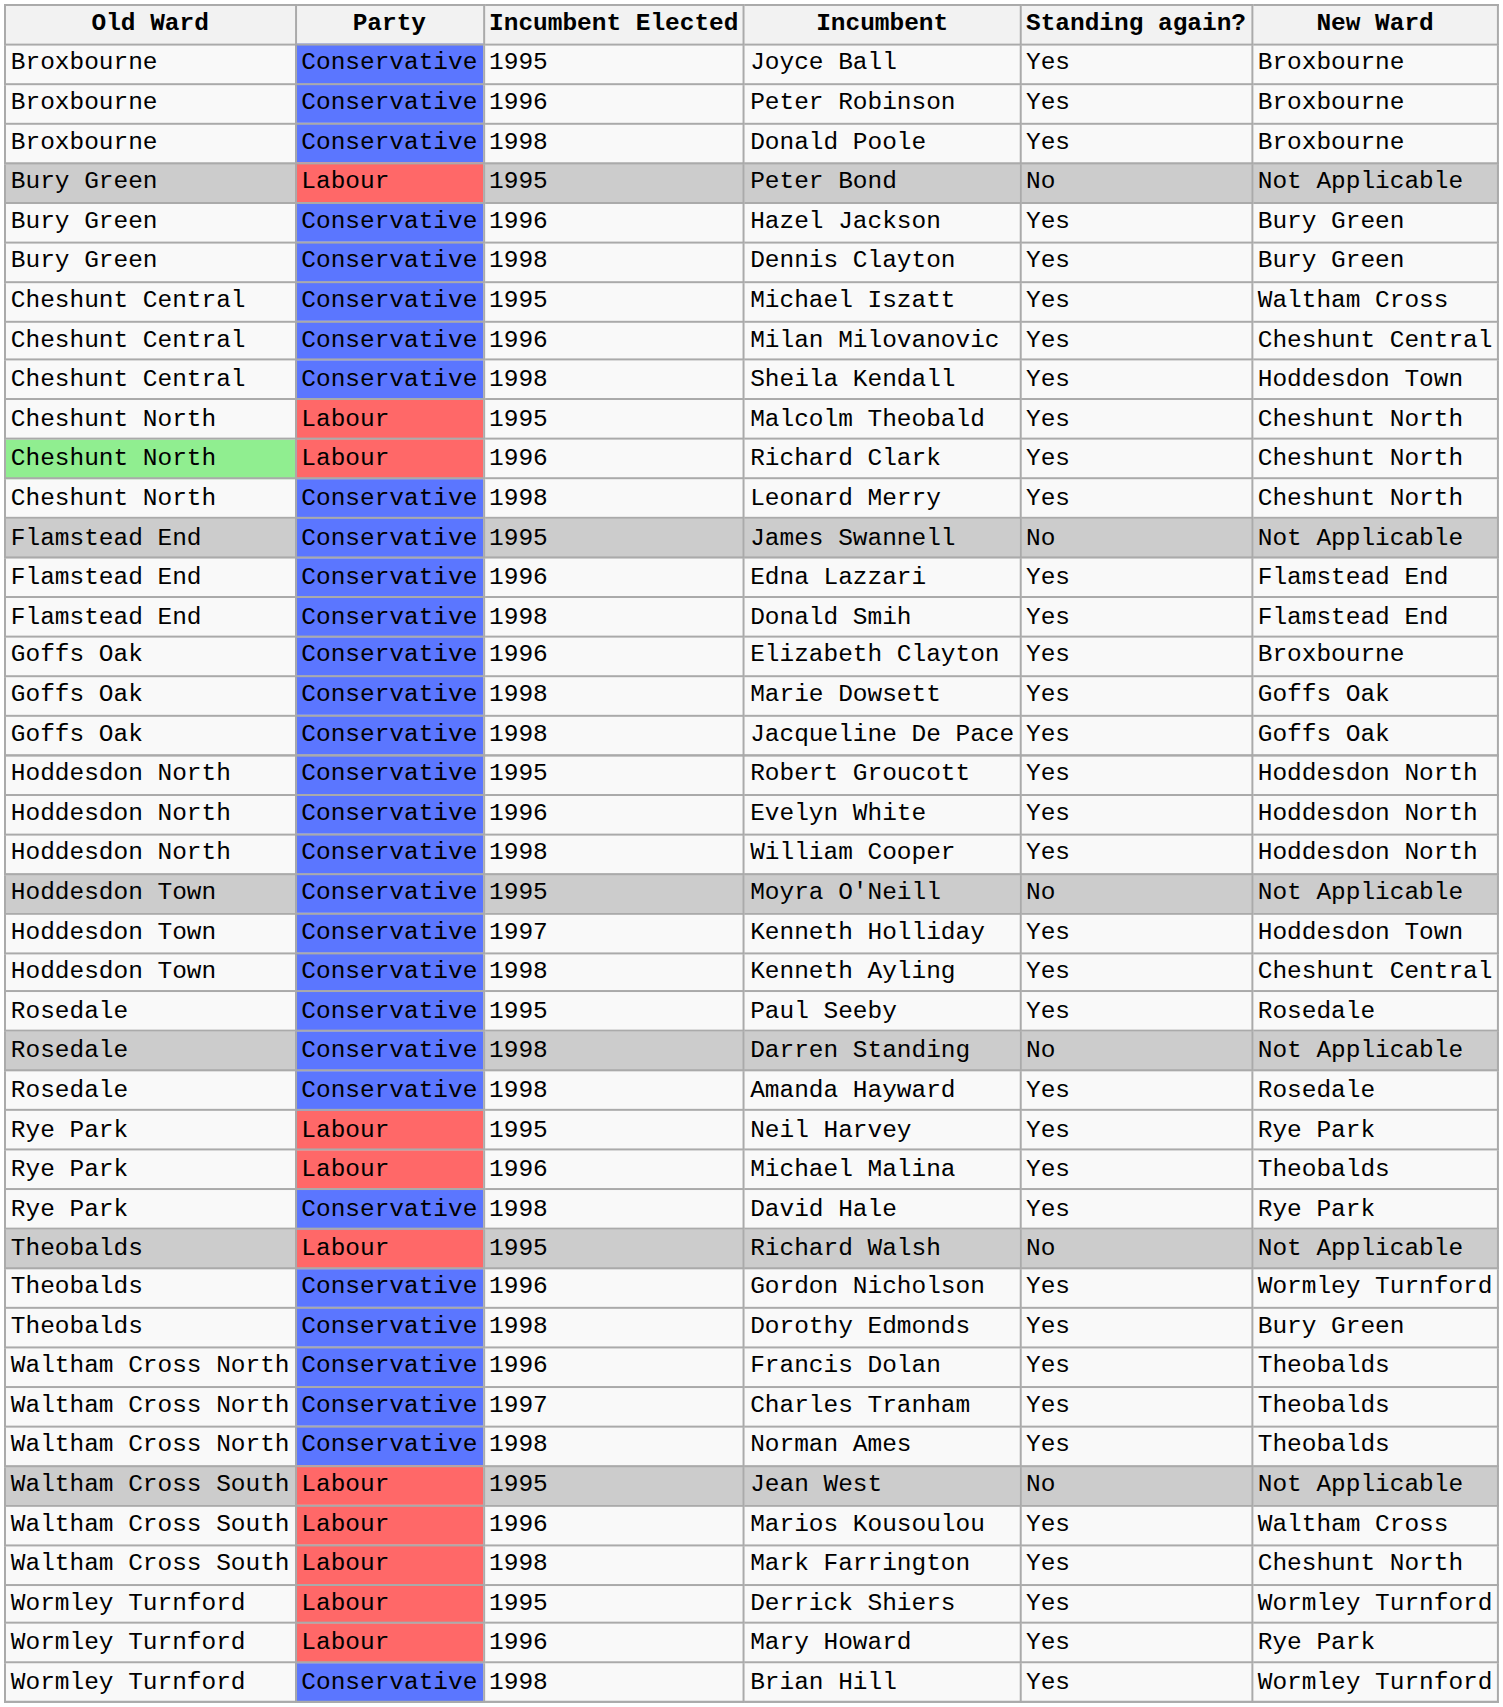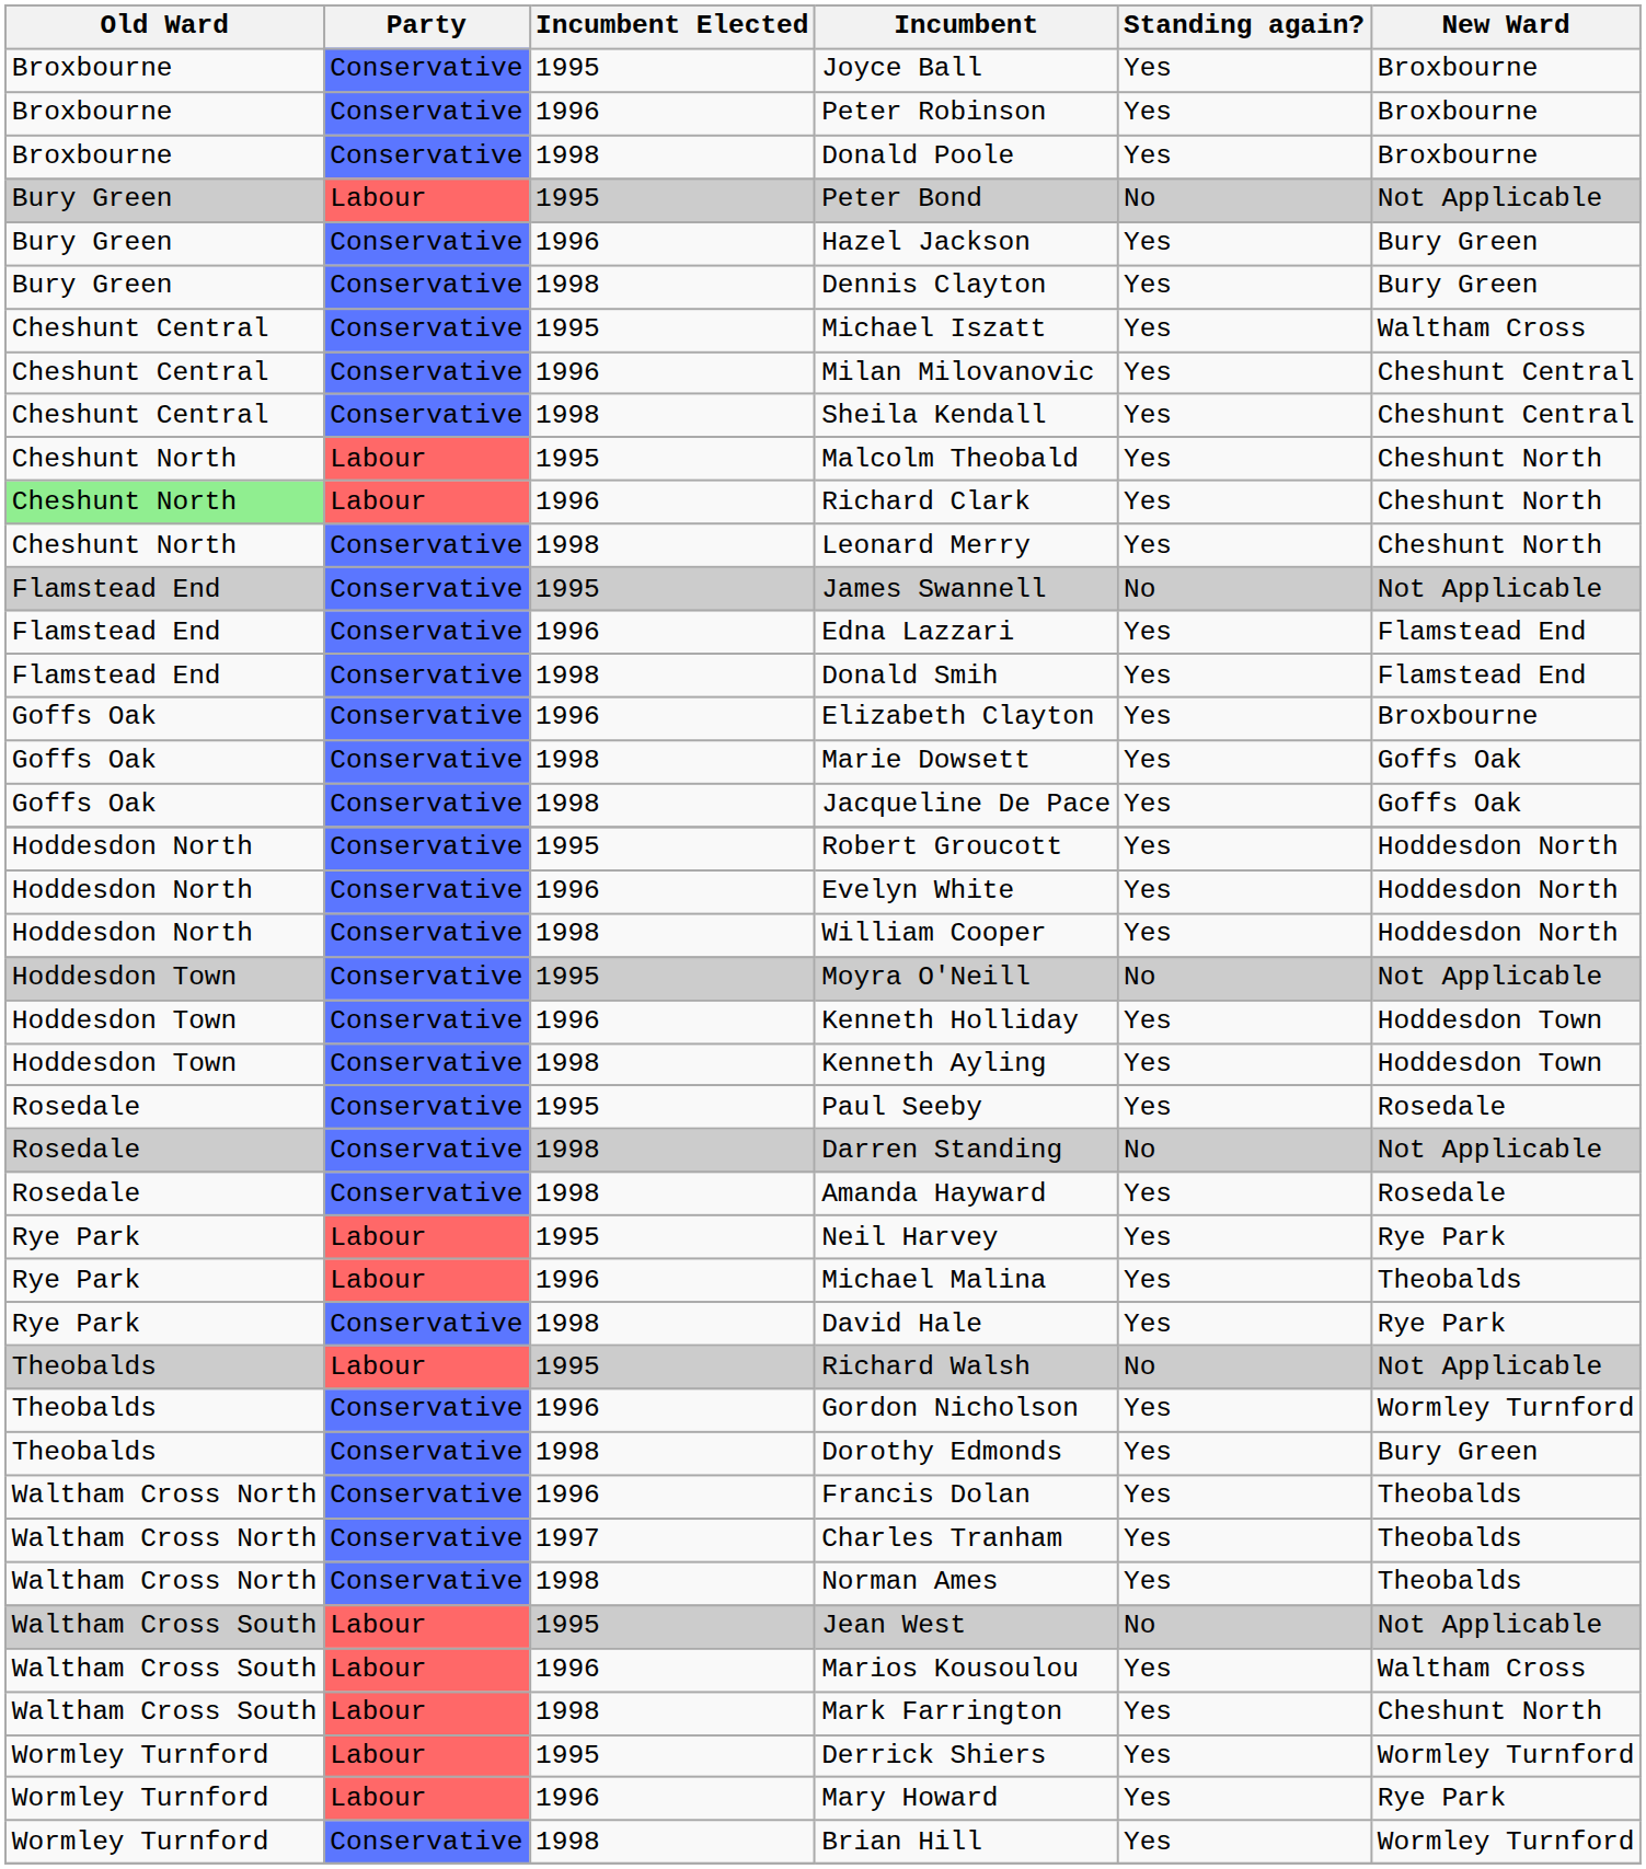Sheila Kendall | New Ward: Hoddesdon Town -> Cheshunt Central
Kenneth Holliday | Incumbent Elected: 1997 -> 1996
Kenneth Ayling | New Ward: Cheshunt Central -> Hoddesdon Town
